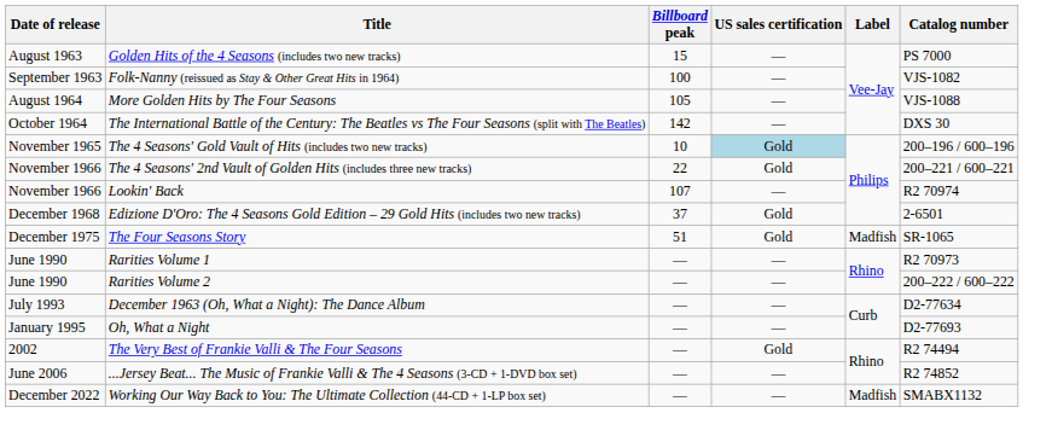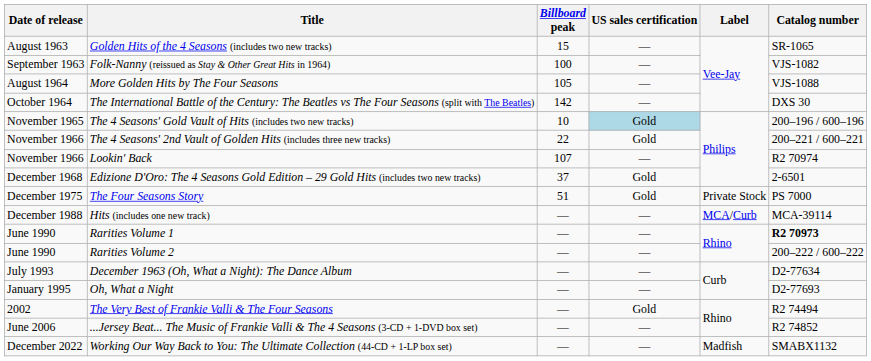Golden Hits of the 4 Seasons (includes two new tracks) | Catalog number: PS 7000 -> SR-1065
The Four Seasons Story | Label: Madfish -> Private Stock
The Four Seasons Story | Catalog number: SR-1065 -> PS 7000
+ row: December 1988 | Hits (includes one new track) | — | — | MCA/Curb | MCA-39114
Rarities Volume 1 | Catalog number: normal -> bold
